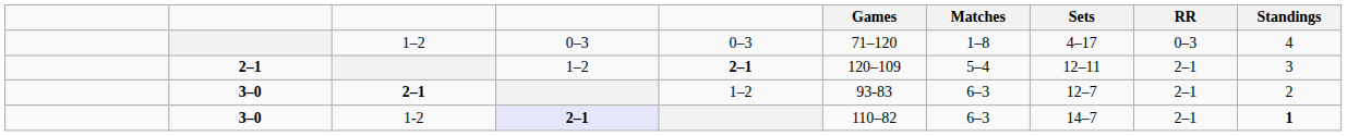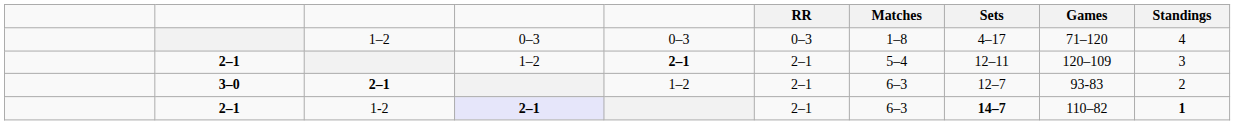columns swapped: RR <-> Games
1-2 | column 2: 3–0 -> 2–1
1-2 | Sets: normal -> bold
